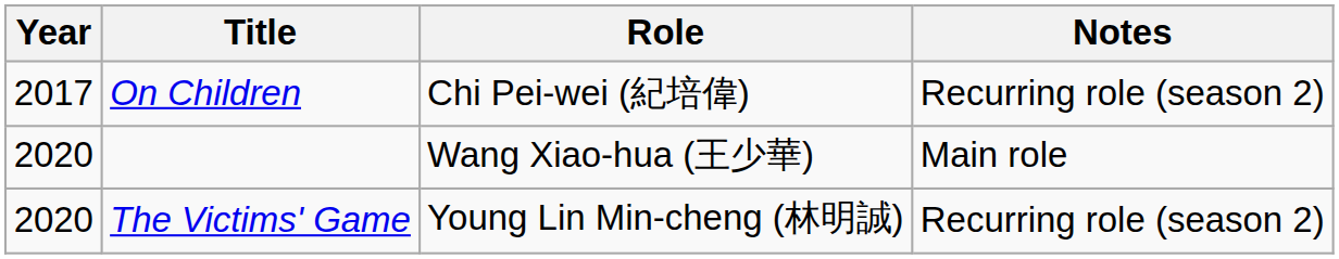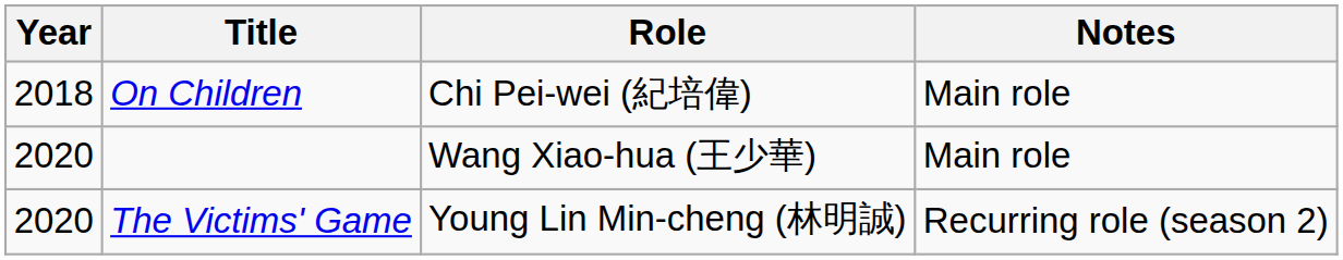On Children | Year: 2017 -> 2018
On Children | Notes: Recurring role (season 2) -> Main role
